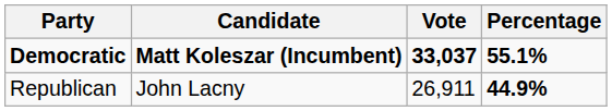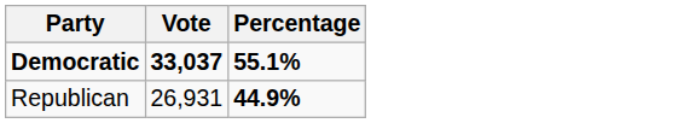- column: Candidate | Matt Koleszar (Incumbent) | John Lacny
Republican | Vote: 26,911 -> 26,931
